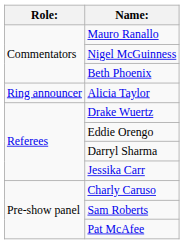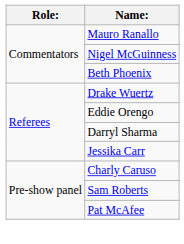- row: Ring announcer | Alicia Taylor
